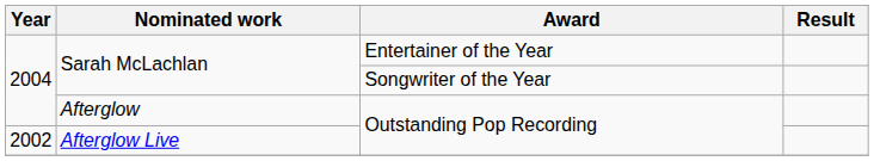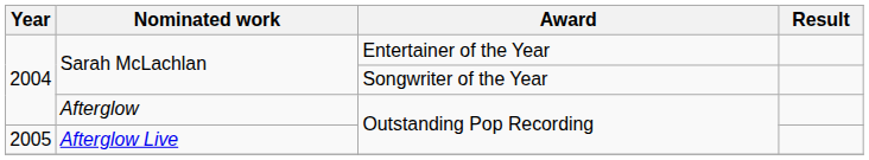Afterglow Live | Year: 2002 -> 2005
